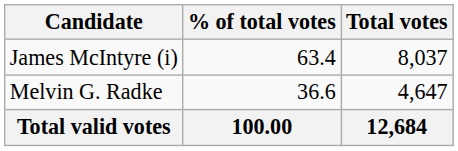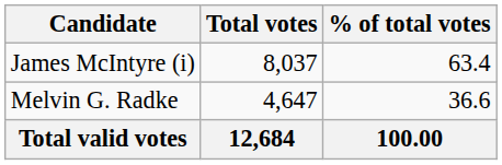columns swapped: Total votes <-> % of total votes
